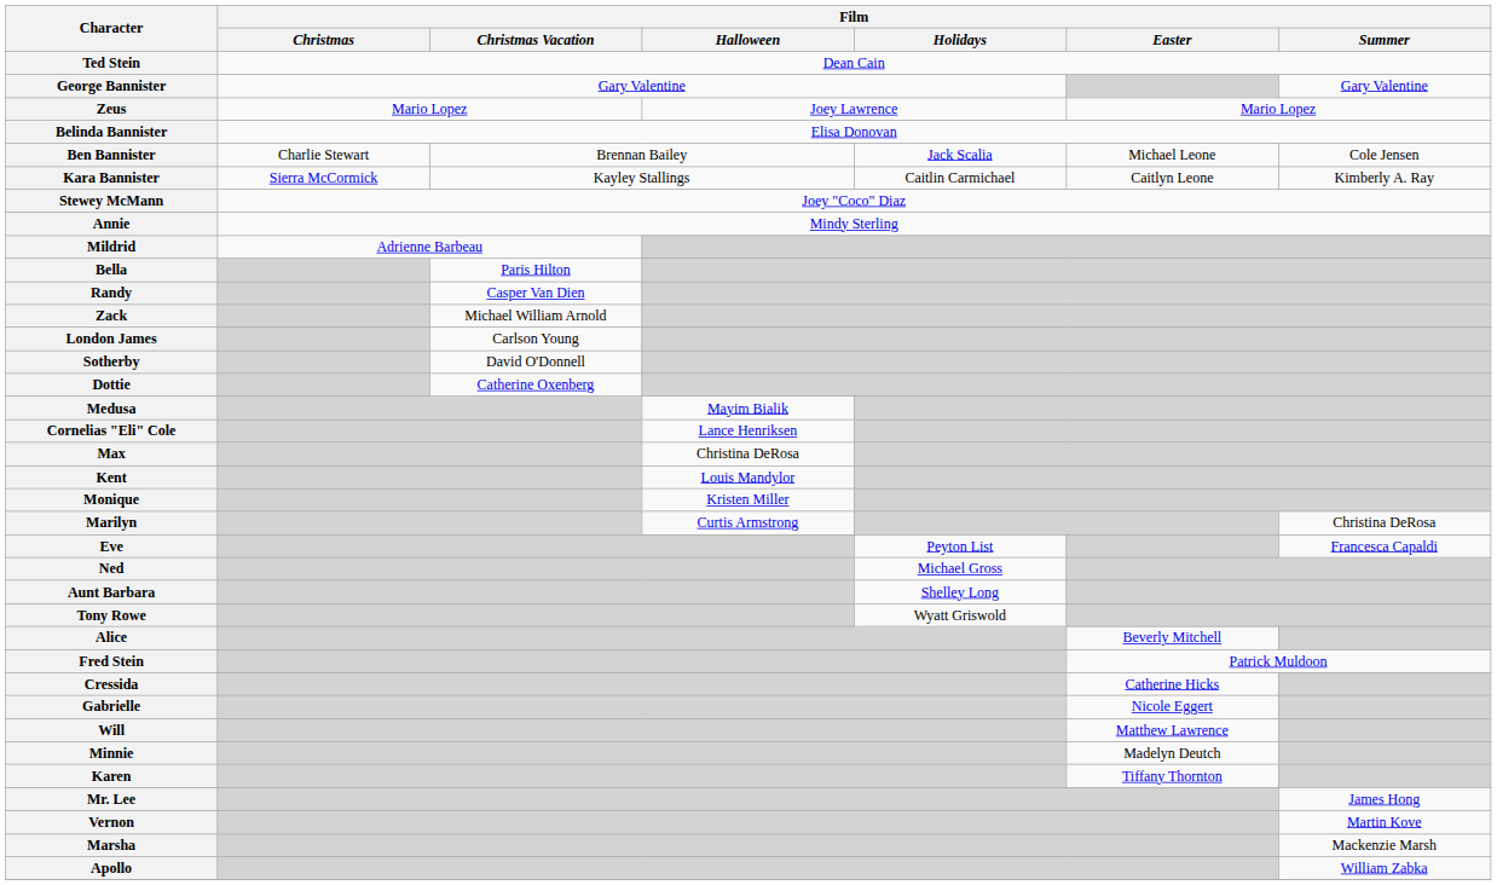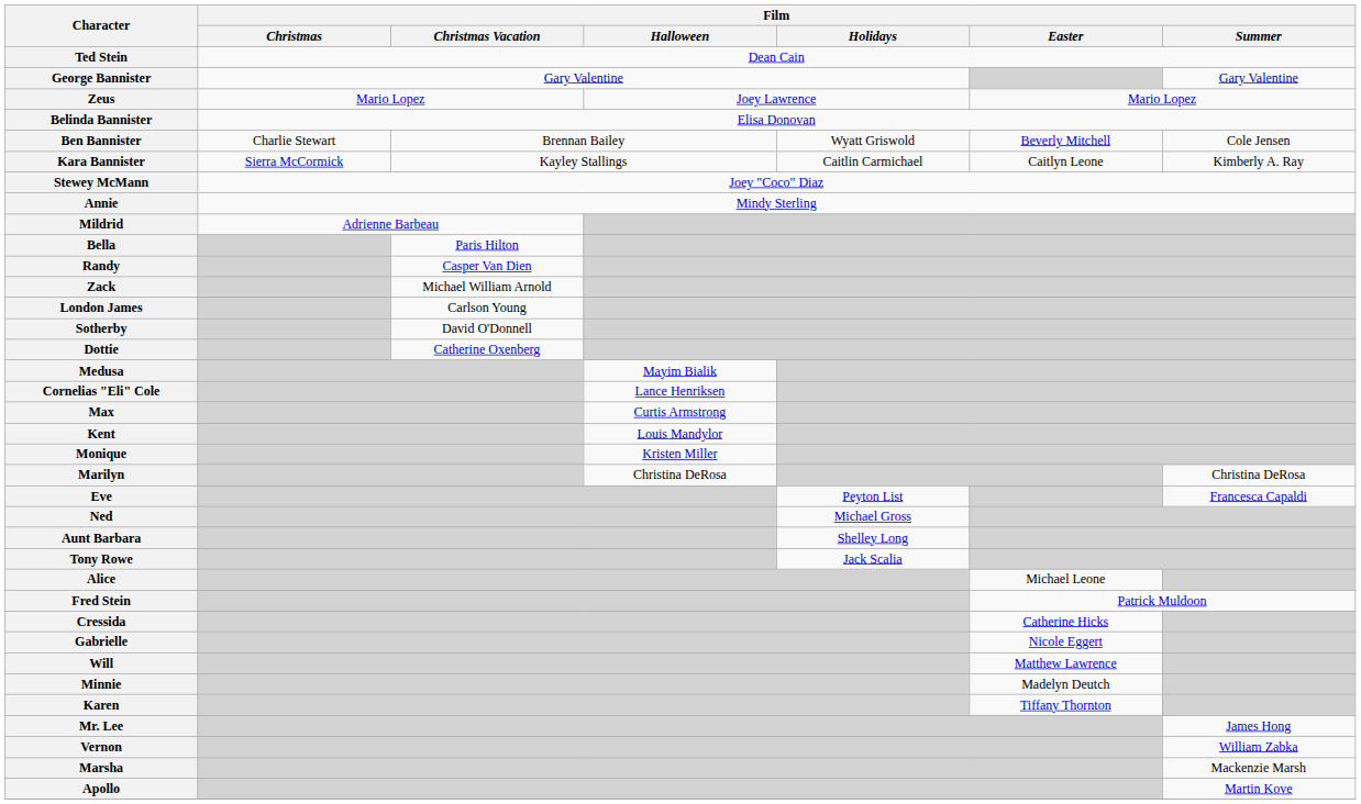Ben Bannister | Film / Holidays: Jack Scalia -> Wyatt Griswold
Ben Bannister | Film / Easter: Michael Leone -> Beverly Mitchell
Max | Film / Halloween: Christina DeRosa -> Curtis Armstrong
Marilyn | Film / Halloween: Curtis Armstrong -> Christina DeRosa
Tony Rowe | Film / Holidays: Wyatt Griswold -> Jack Scalia
Alice | Film / Easter: Beverly Mitchell -> Michael Leone
Vernon | Film / Summer: Martin Kove -> William Zabka
Apollo | Film / Summer: William Zabka -> Martin Kove
